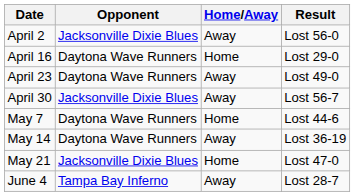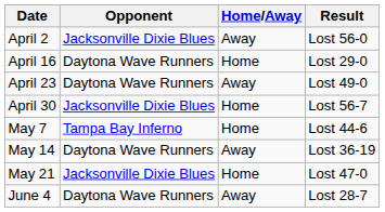April 30 | Home/Away: Away -> Home
May 7 | Opponent: Daytona Wave Runners -> Tampa Bay Inferno
June 4 | Opponent: Tampa Bay Inferno -> Daytona Wave Runners
